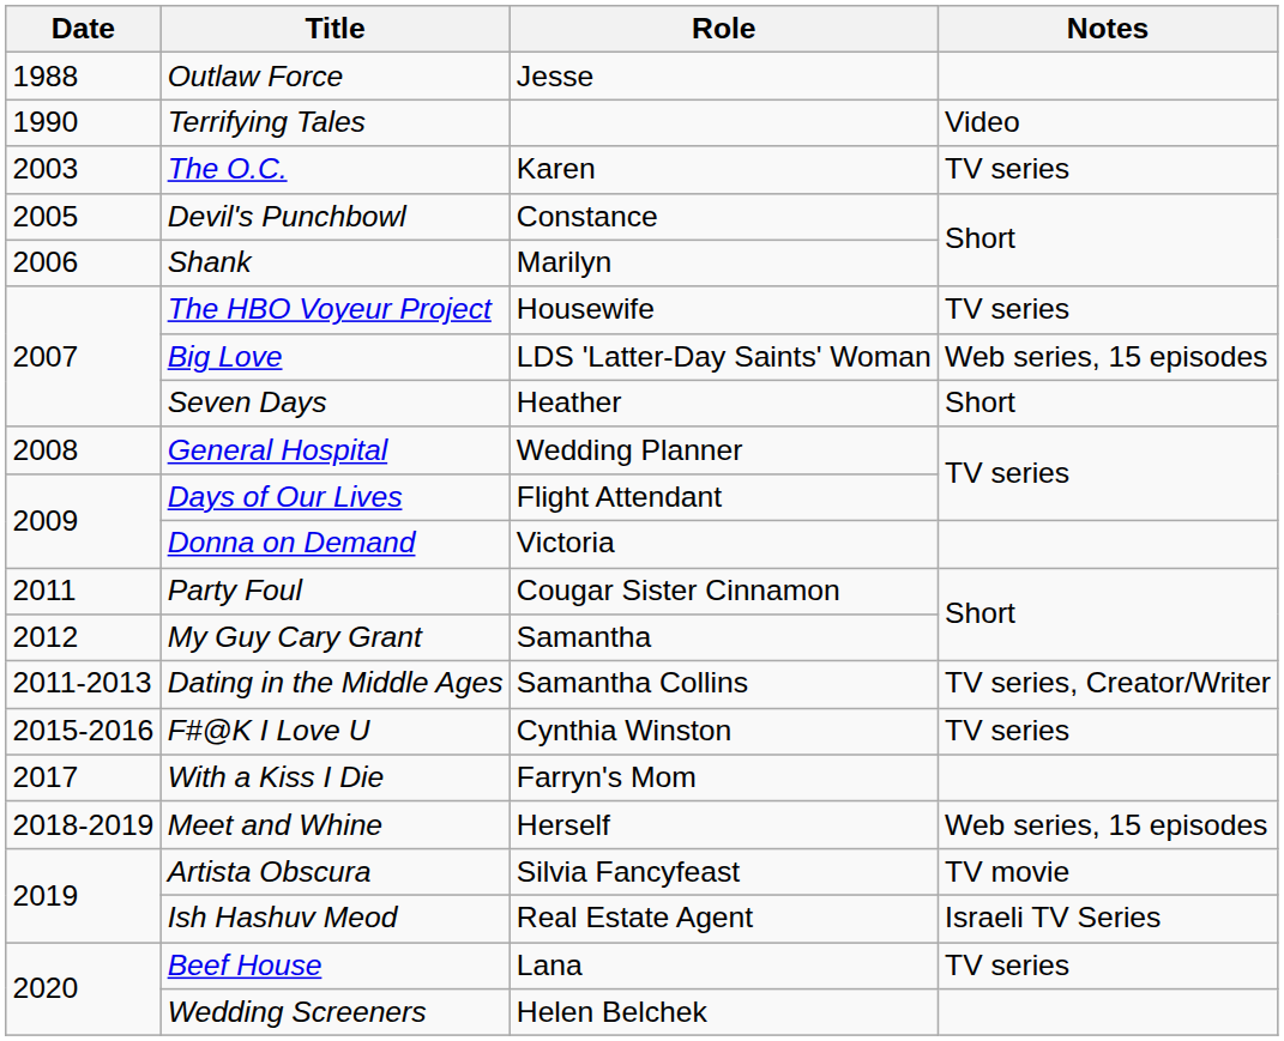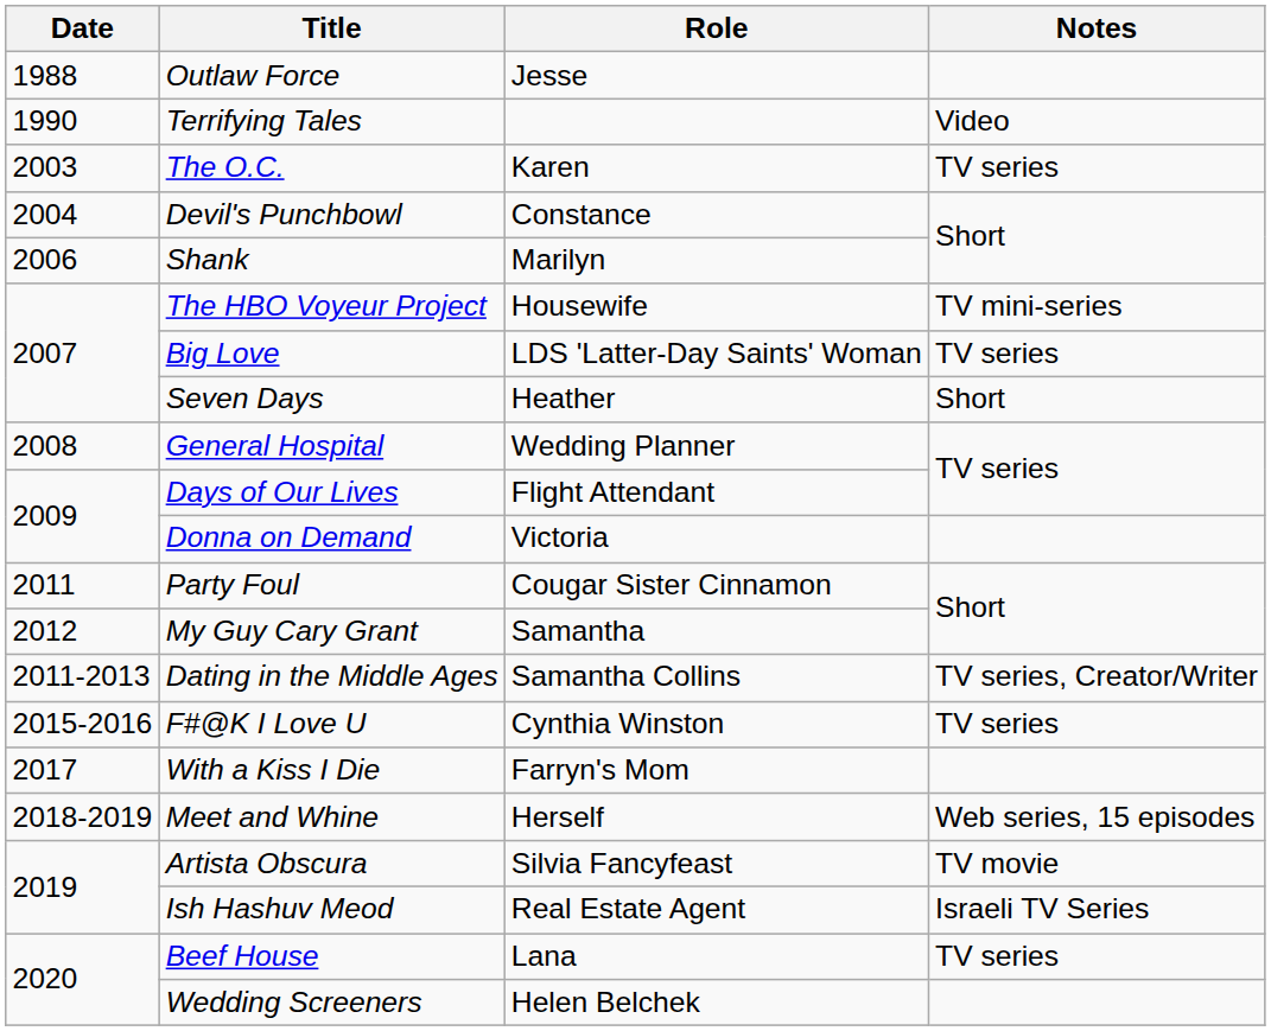Devil's Punchbowl | Date: 2005 -> 2004
The HBO Voyeur Project | Notes: TV series -> TV mini-series
Big Love | Notes: Web series, 15 episodes -> TV series
